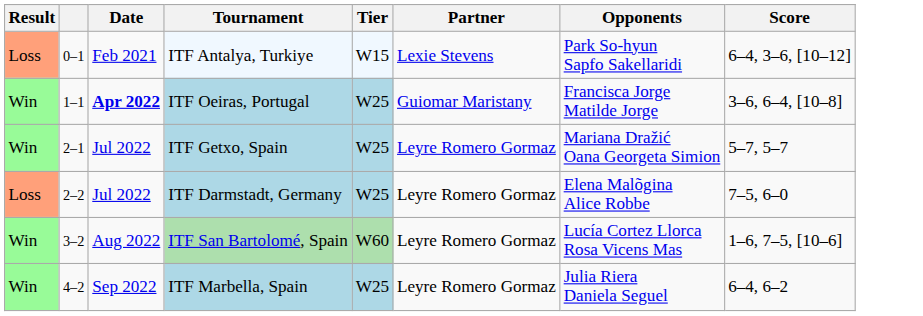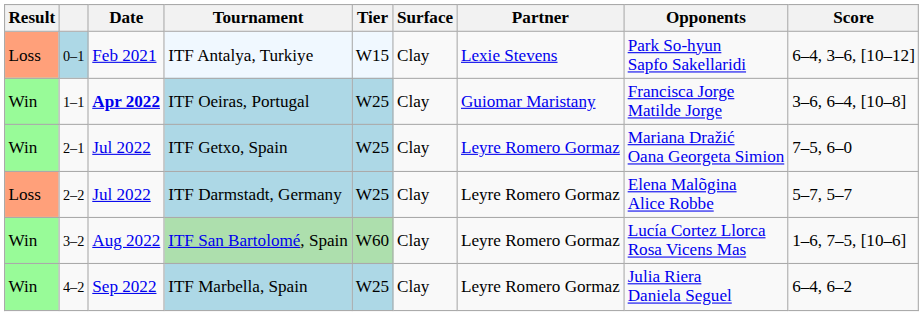+ column: Surface | Clay | Clay | Clay | Clay | Clay | Clay
ITF Antalya, Turkiye | column 2: no background -> lightblue background
ITF Getxo, Spain | Score: 5–7, 5–7 -> 7–5, 6–0
ITF Darmstadt, Germany | Score: 7–5, 6–0 -> 5–7, 5–7
